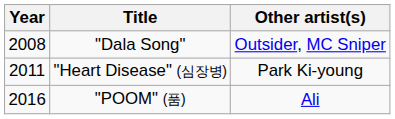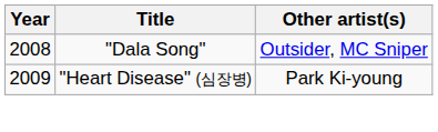"Heart Disease" (심장병) | Year: 2011 -> 2009
- row: 2016 | "POOM" (품) | Ali
